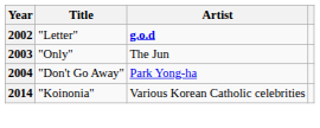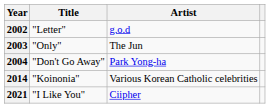2002 | Artist: bold -> normal
+ row: 2021 | "I Like You" | Ciipher
